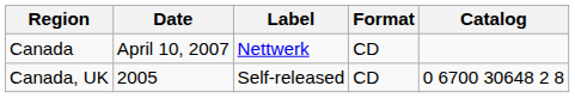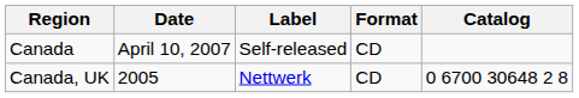Canada | Label: Nettwerk -> Self-released
Canada, UK | Label: Self-released -> Nettwerk
